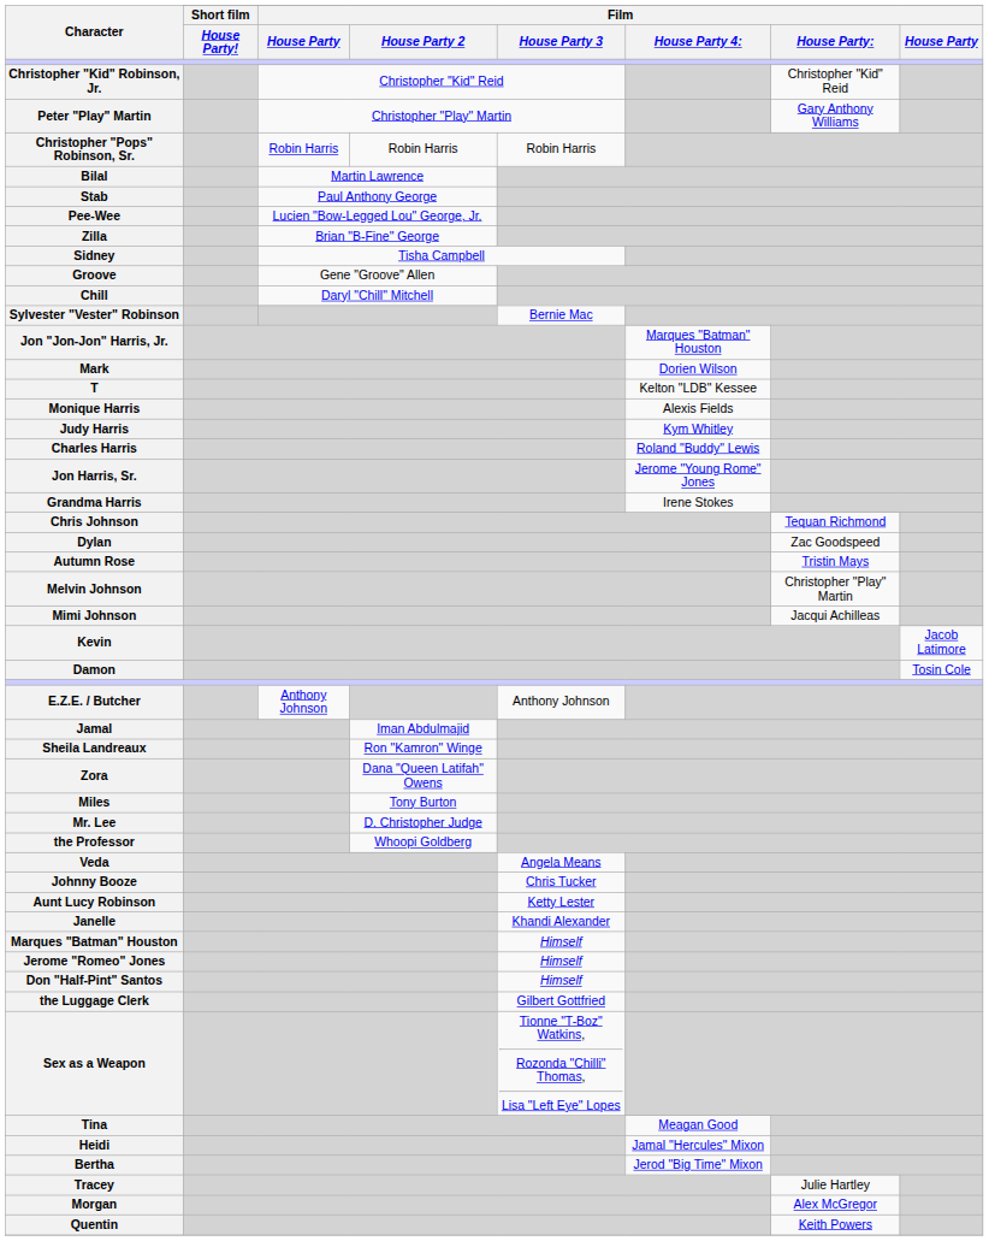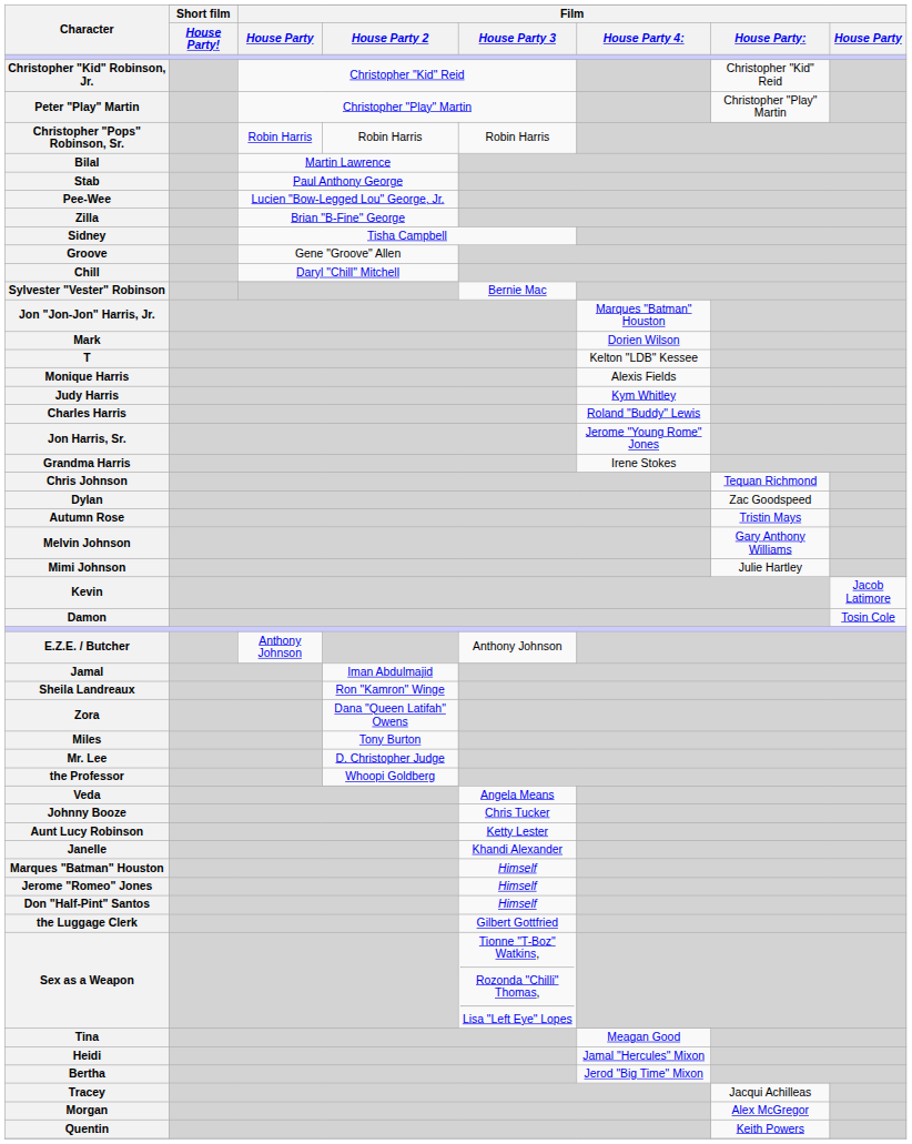Peter "Play" Martin | Film / House Party:: Gary Anthony Williams -> Christopher "Play" Martin
Melvin Johnson | Film / House Party:: Christopher "Play" Martin -> Gary Anthony Williams
Mimi Johnson | Film / House Party:: Jacqui Achilleas -> Julie Hartley
Tracey | Film / House Party:: Julie Hartley -> Jacqui Achilleas
